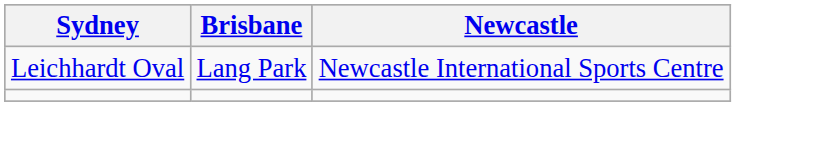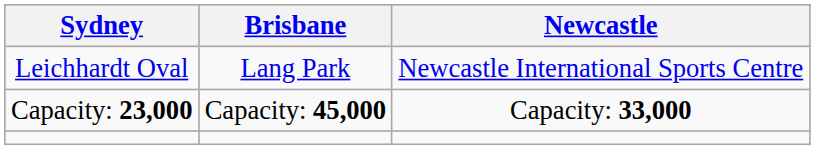+ row: Capacity: 23,000 | Capacity: 45,000 | Capacity: 33,000
